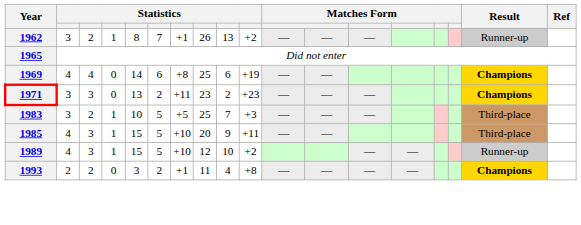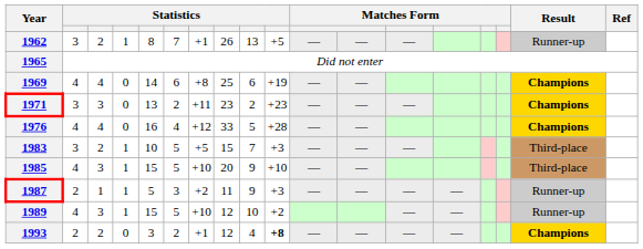1962 | column 10: +2 -> +5
+ row: 1976 | 4 | 4 | 0 | 16 | 4 | +12 | 33 | 5 | +28 | — | — | Champions
1983 | column 8: 25 -> 15
1985 | column 10: +11 -> +10
+ row: 1987 | 2 | 1 | 1 | 5 | 3 | +2 | 11 | 9 | +3 | — | — | — | — | Runner-up
1993 | column 8: 11 -> 12
1993 | column 10: normal -> bold
